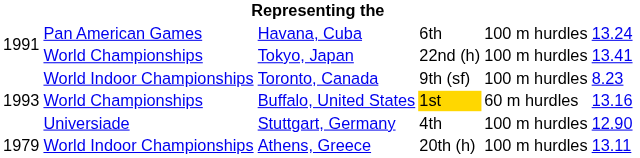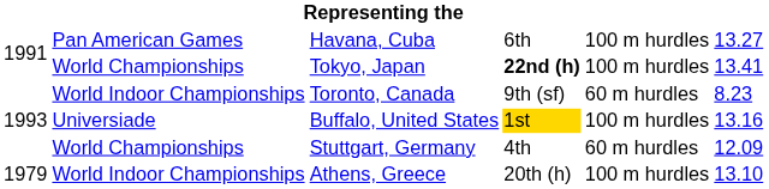Havana, Cuba | column 6: 13.24 -> 13.27
Tokyo, Japan | column 4: normal -> bold
Toronto, Canada | column 5: 100 m hurdles -> 60 m hurdles
Buffalo, United States | column 2: World Championships -> Universiade
Buffalo, United States | column 5: 60 m hurdles -> 100 m hurdles
Stuttgart, Germany | column 2: Universiade -> World Championships
Stuttgart, Germany | column 5: 100 m hurdles -> 60 m hurdles
Stuttgart, Germany | column 6: 12.90 -> 12.09
Athens, Greece | column 6: 13.11 -> 13.10
